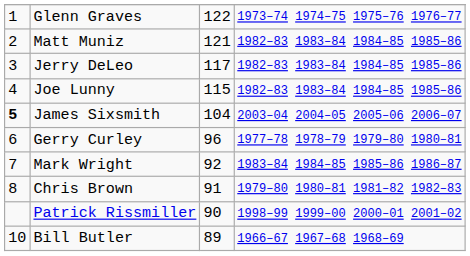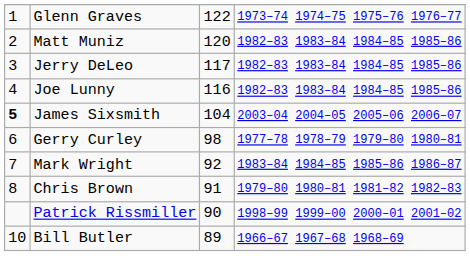Matt Muniz | column 3: 121 -> 120
Joe Lunny | column 3: 115 -> 116
Gerry Curley | column 3: 96 -> 98
